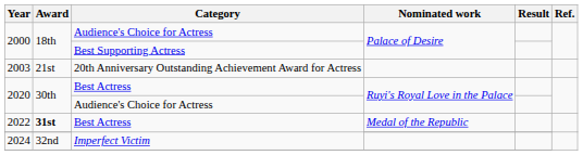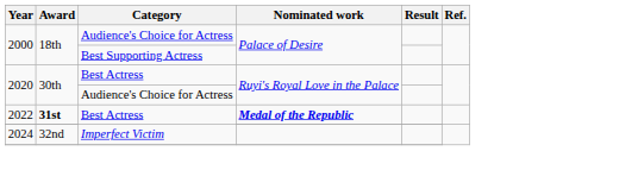- row: 2003 | 21st | 20th Anniversary Outstanding Achievement Award for Actress
2022 | Nominated work: normal -> bold
